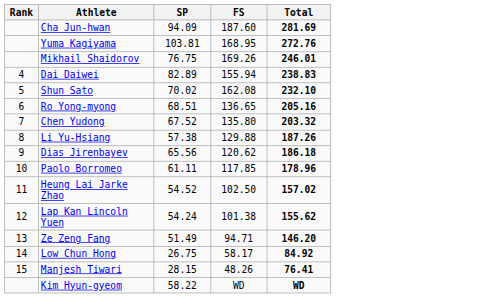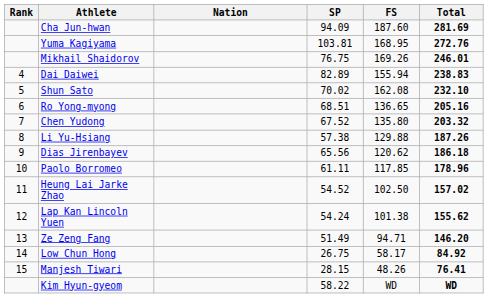+ column: Nation
